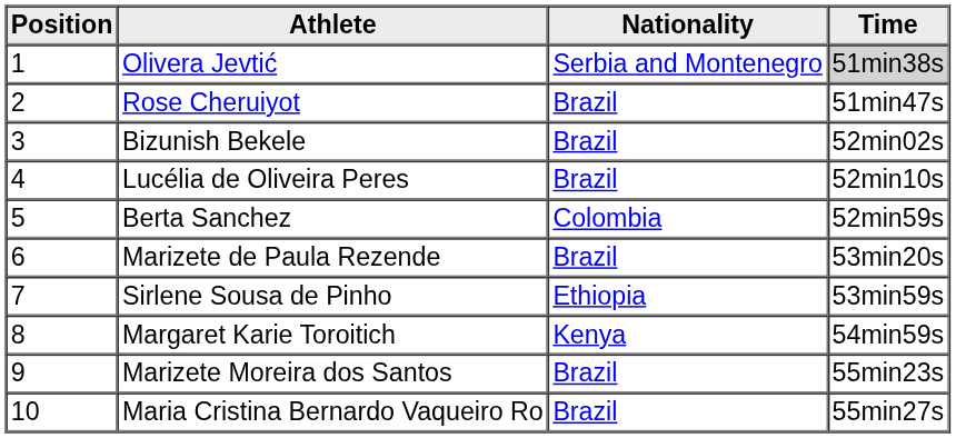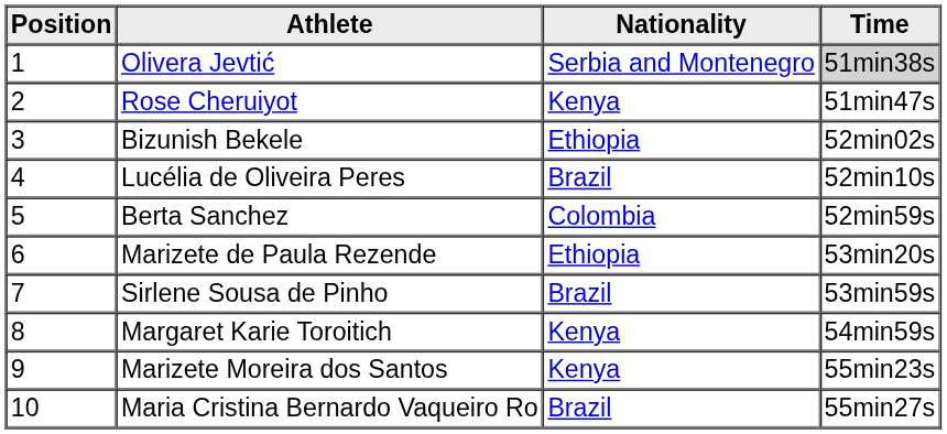Rose Cheruiyot | Nationality: Brazil -> Kenya
Bizunish Bekele | Nationality: Brazil -> Ethiopia
Marizete de Paula Rezende | Nationality: Brazil -> Ethiopia
Sirlene Sousa de Pinho | Nationality: Ethiopia -> Brazil
Marizete Moreira dos Santos | Nationality: Brazil -> Kenya
